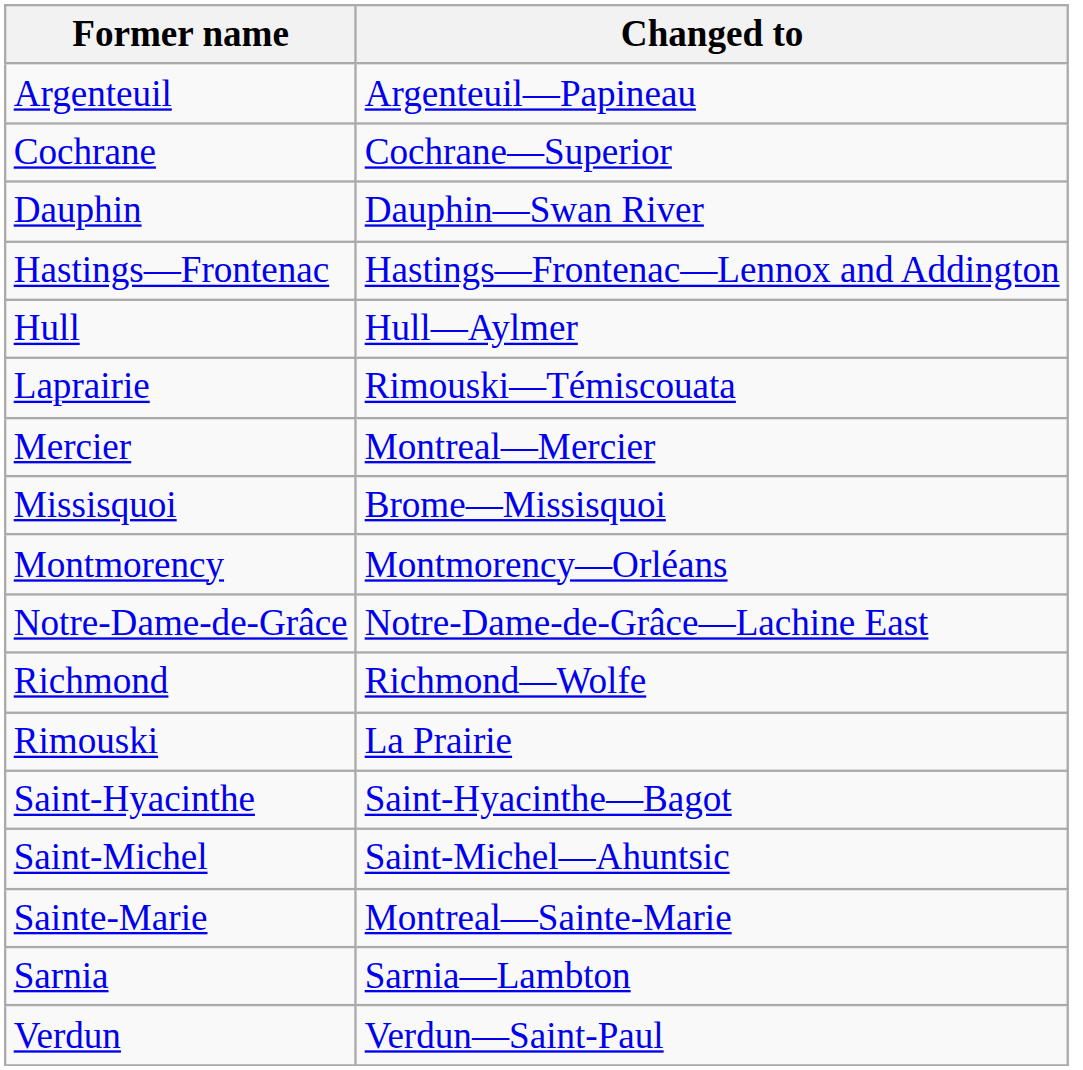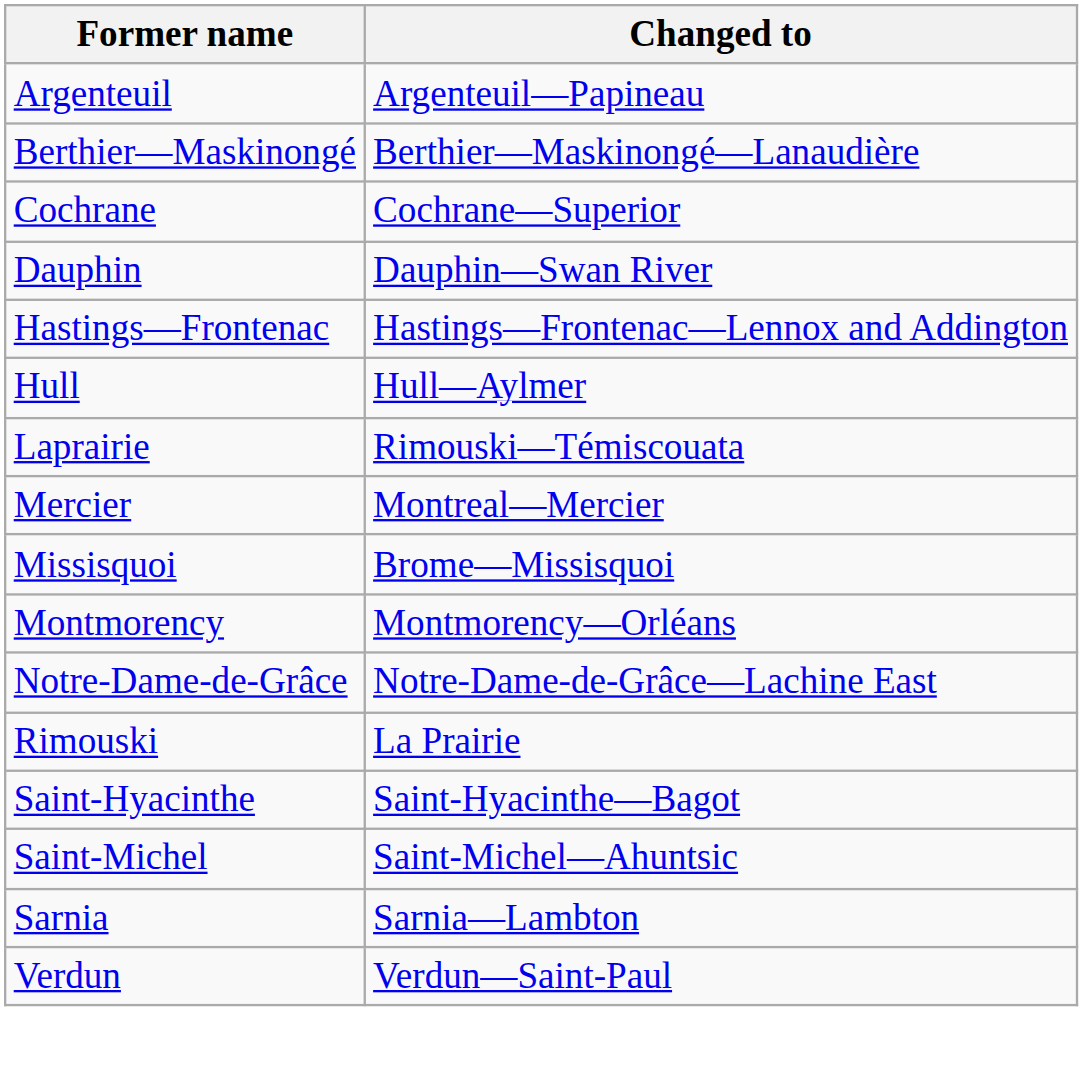+ row: Berthier—Maskinongé | Berthier—Maskinongé—Lanaudière
- row: Richmond | Richmond—Wolfe
- row: Sainte-Marie | Montreal—Sainte-Marie
